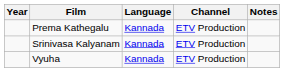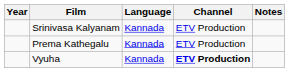rows swapped: Srinivasa Kalyanam <-> Prema Kathegalu
Vyuha | Channel: normal -> bold
